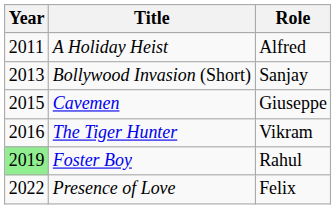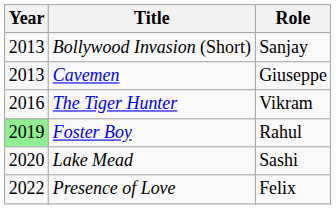- row: 2011 | A Holiday Heist | Alfred
Cavemen | Year: 2015 -> 2013
+ row: 2020 | Lake Mead | Sashi
